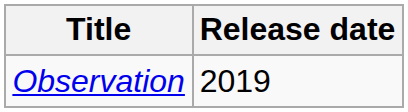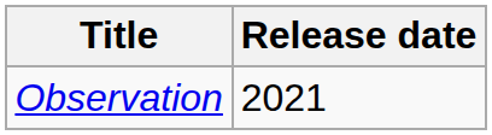Observation | Release date: 2019 -> 2021
